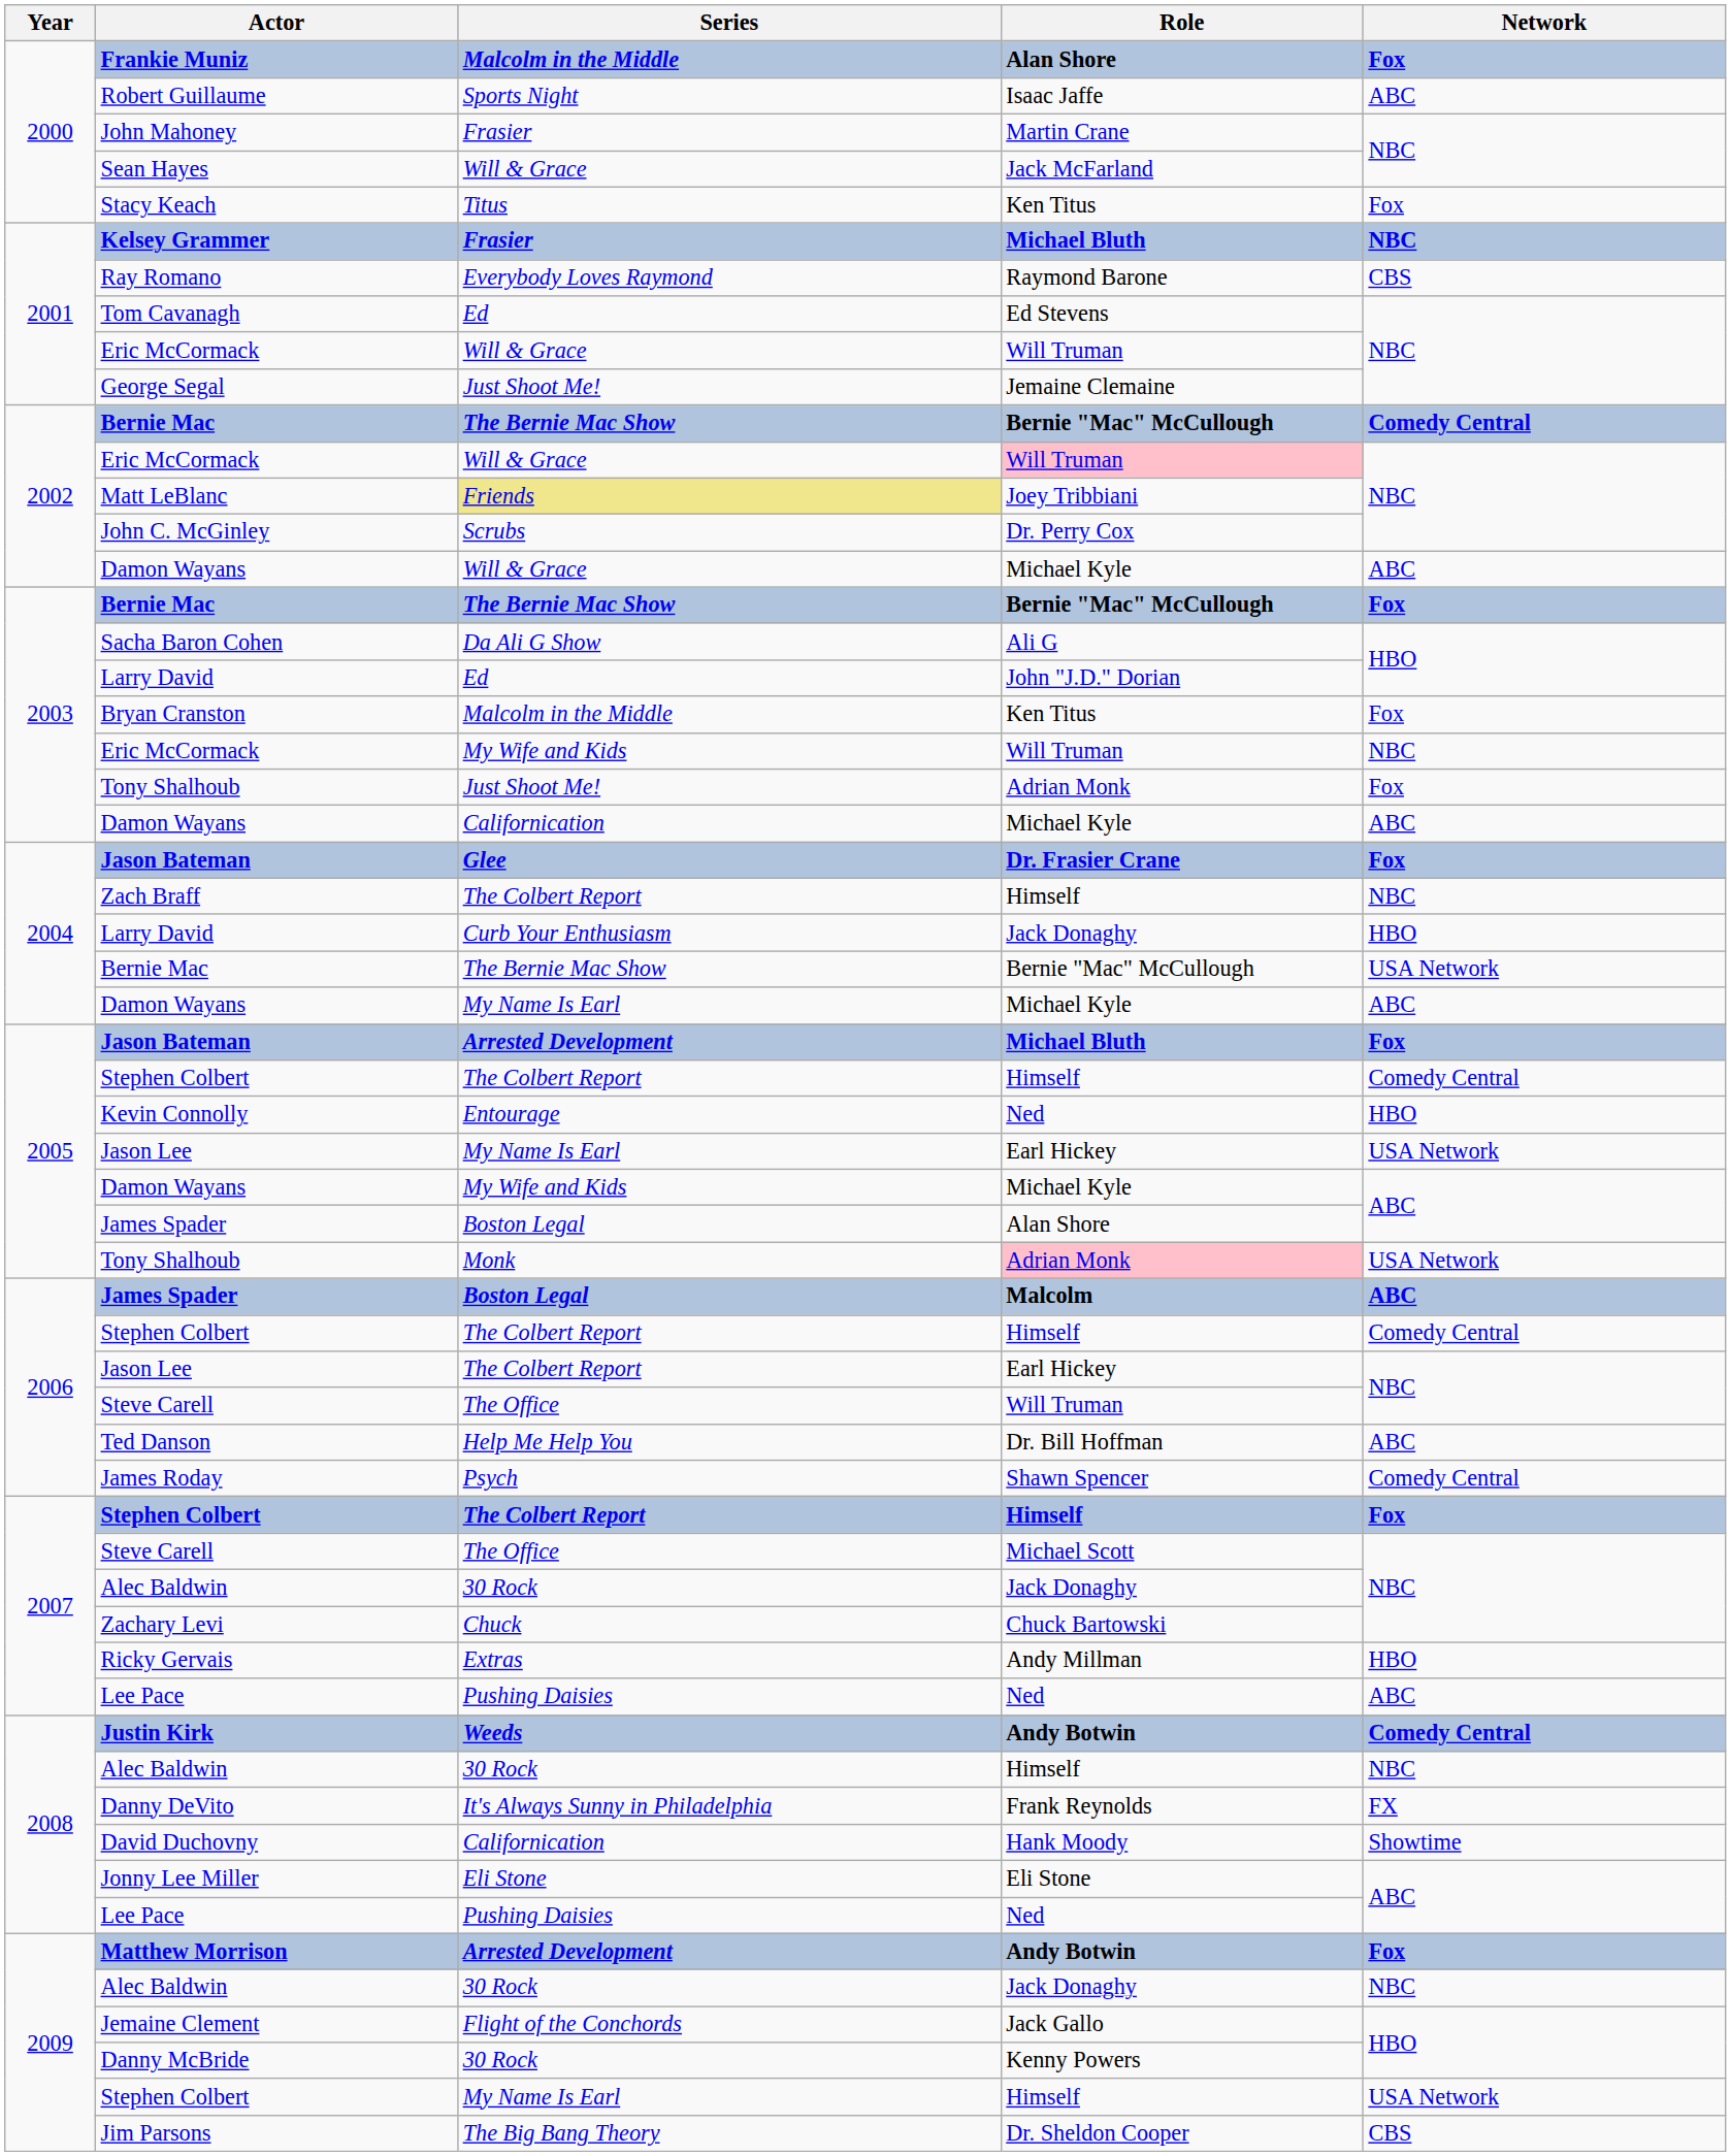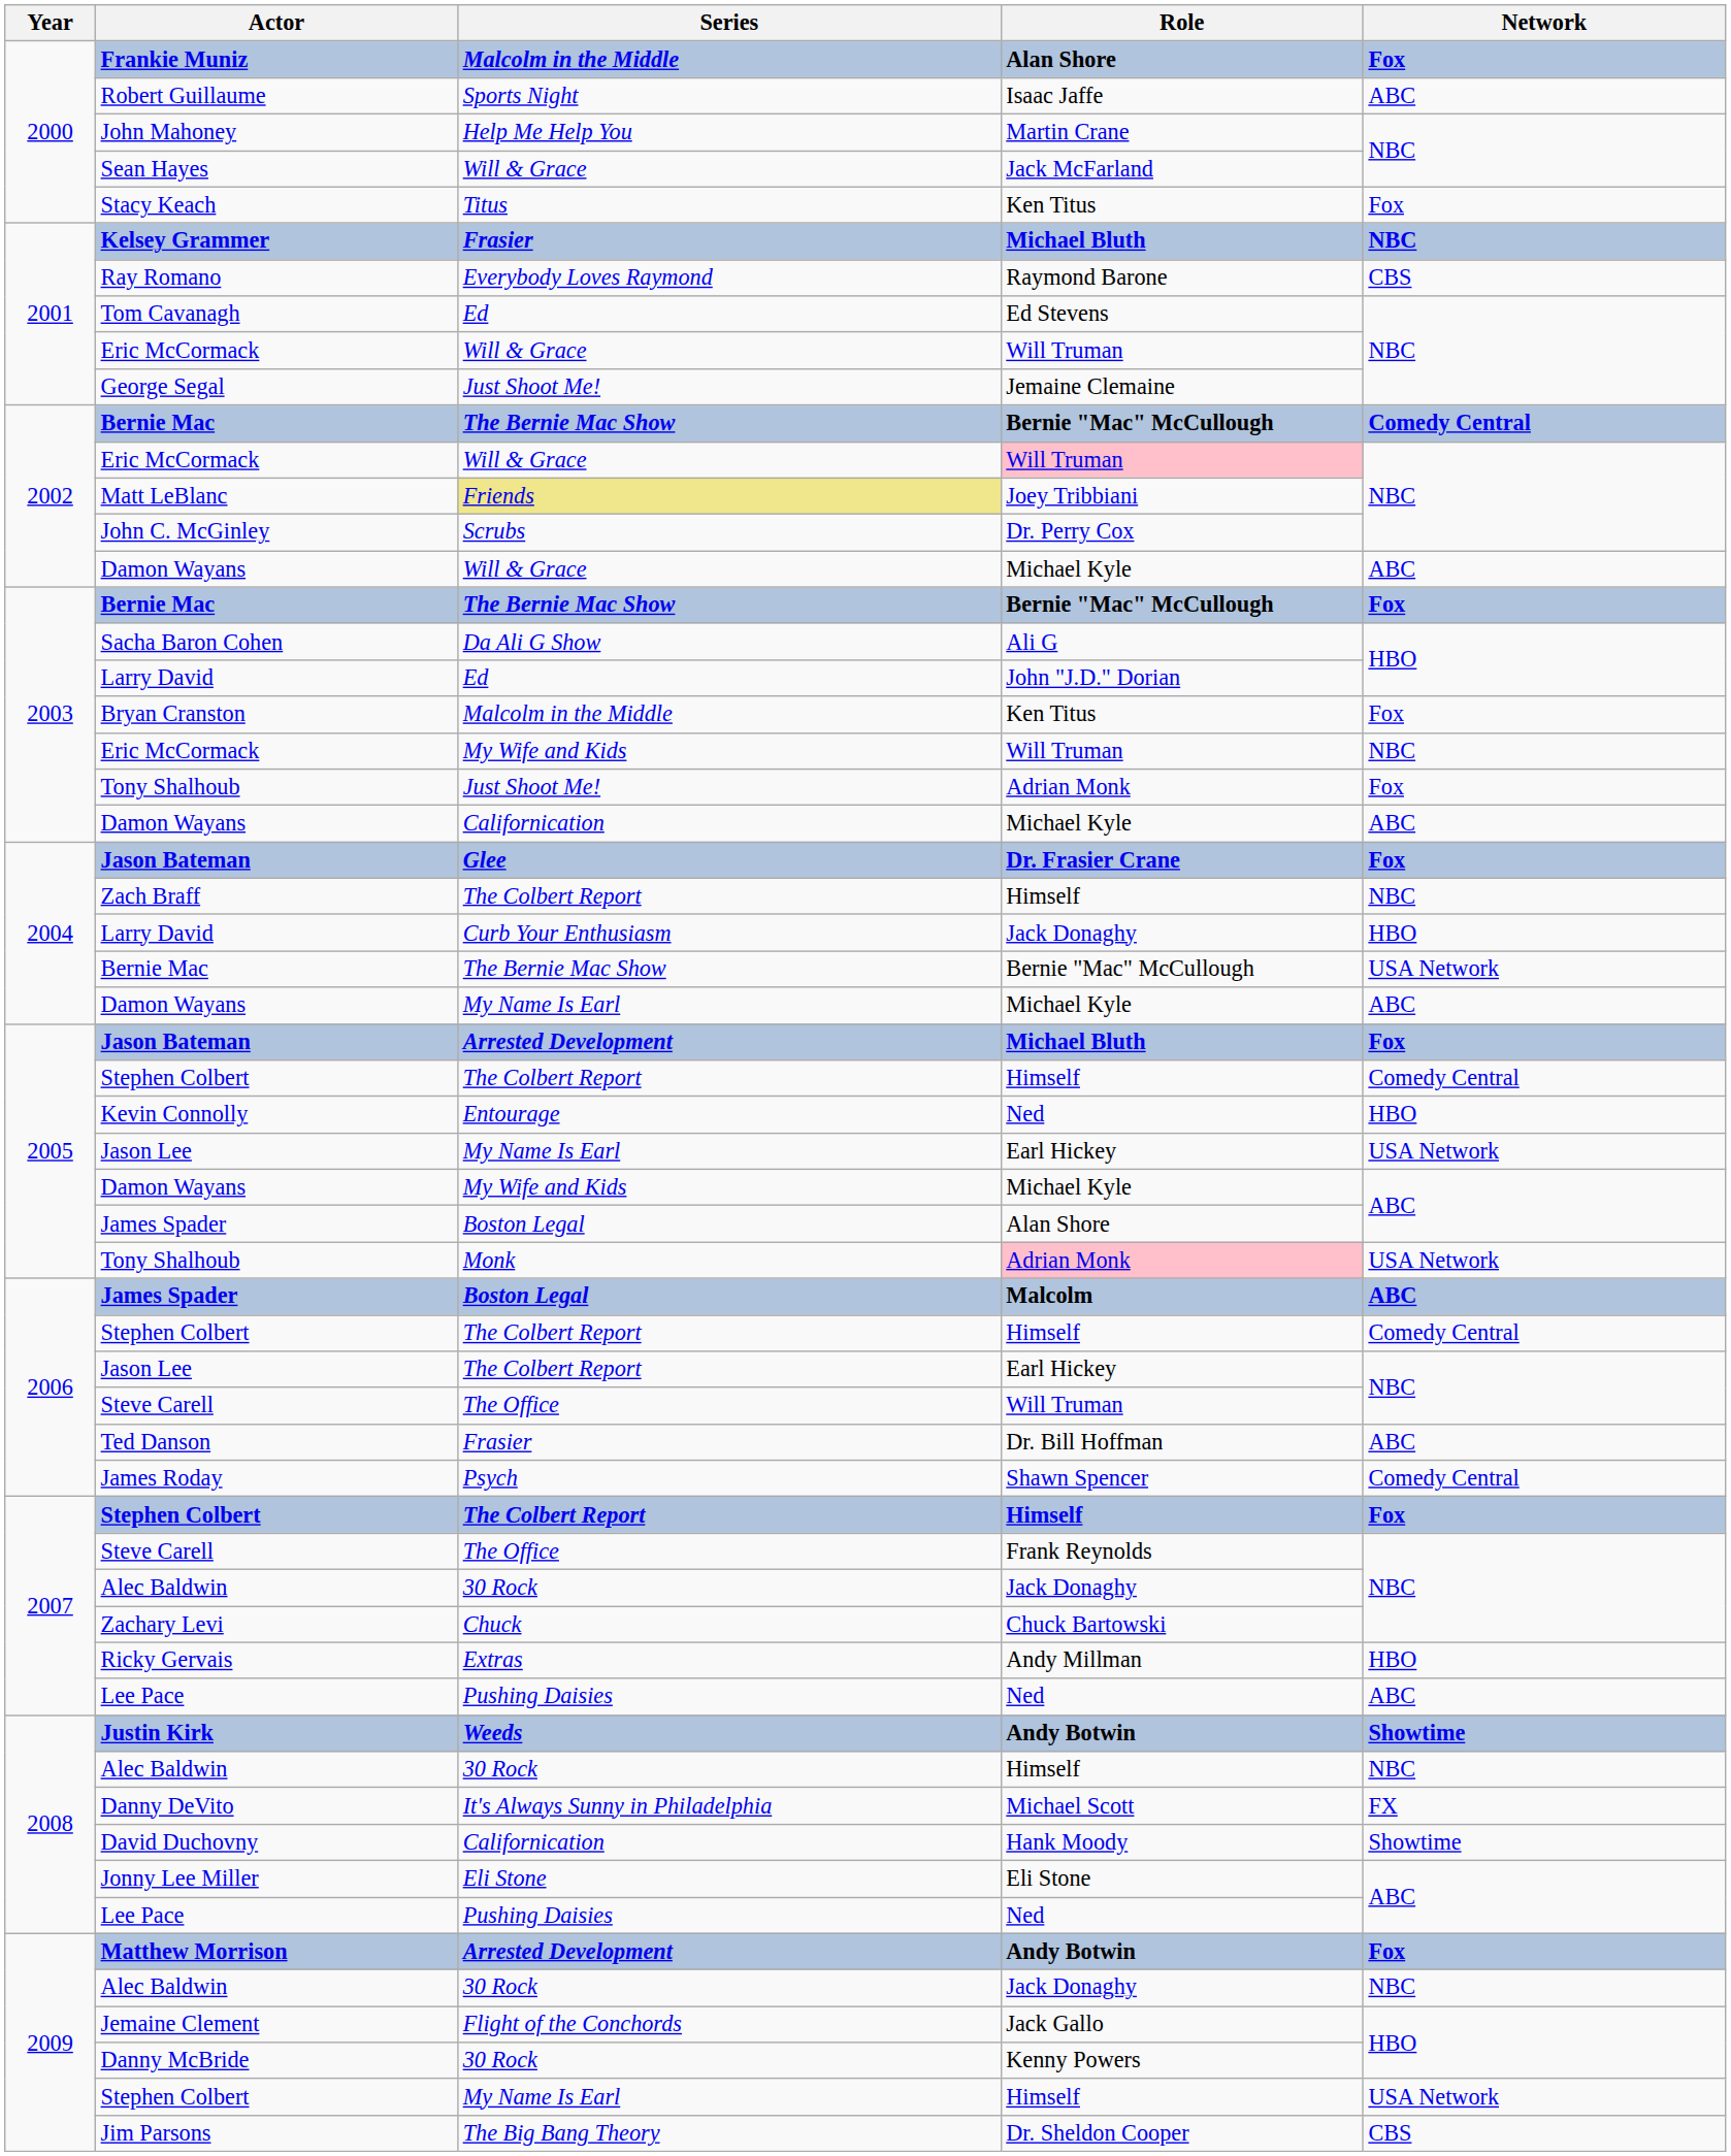John Mahoney | Series: Frasier -> Help Me Help You
Ted Danson | Series: Help Me Help You -> Frasier
2007 / Steve Carell | Role: Michael Scott -> Frank Reynolds
Justin Kirk | Network: Comedy Central -> Showtime
Danny DeVito | Role: Frank Reynolds -> Michael Scott
